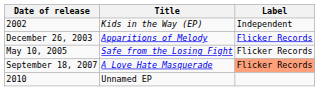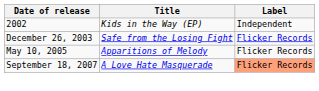December 26, 2003 | Title: Apparitions of Melody -> Safe from the Losing Fight
May 10, 2005 | Title: Safe from the Losing Fight -> Apparitions of Melody
- row: 2010 | Unnamed EP
